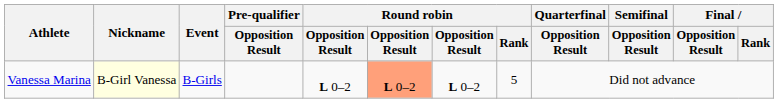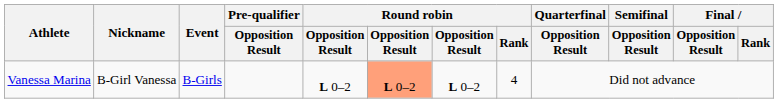Vanessa Marina | Nickname: lightyellow background -> no background
Vanessa Marina | Round robin / Rank: 5 -> 4
